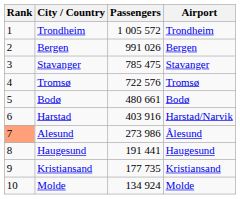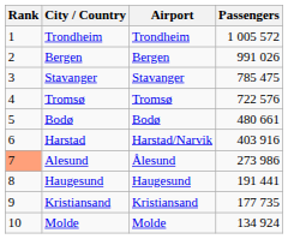columns swapped: Airport <-> Passengers
